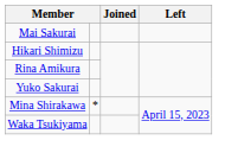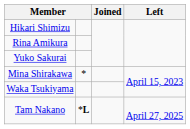- row: Mai Sakurai
+ row: Tam Nakano | *L | April 27, 2025
